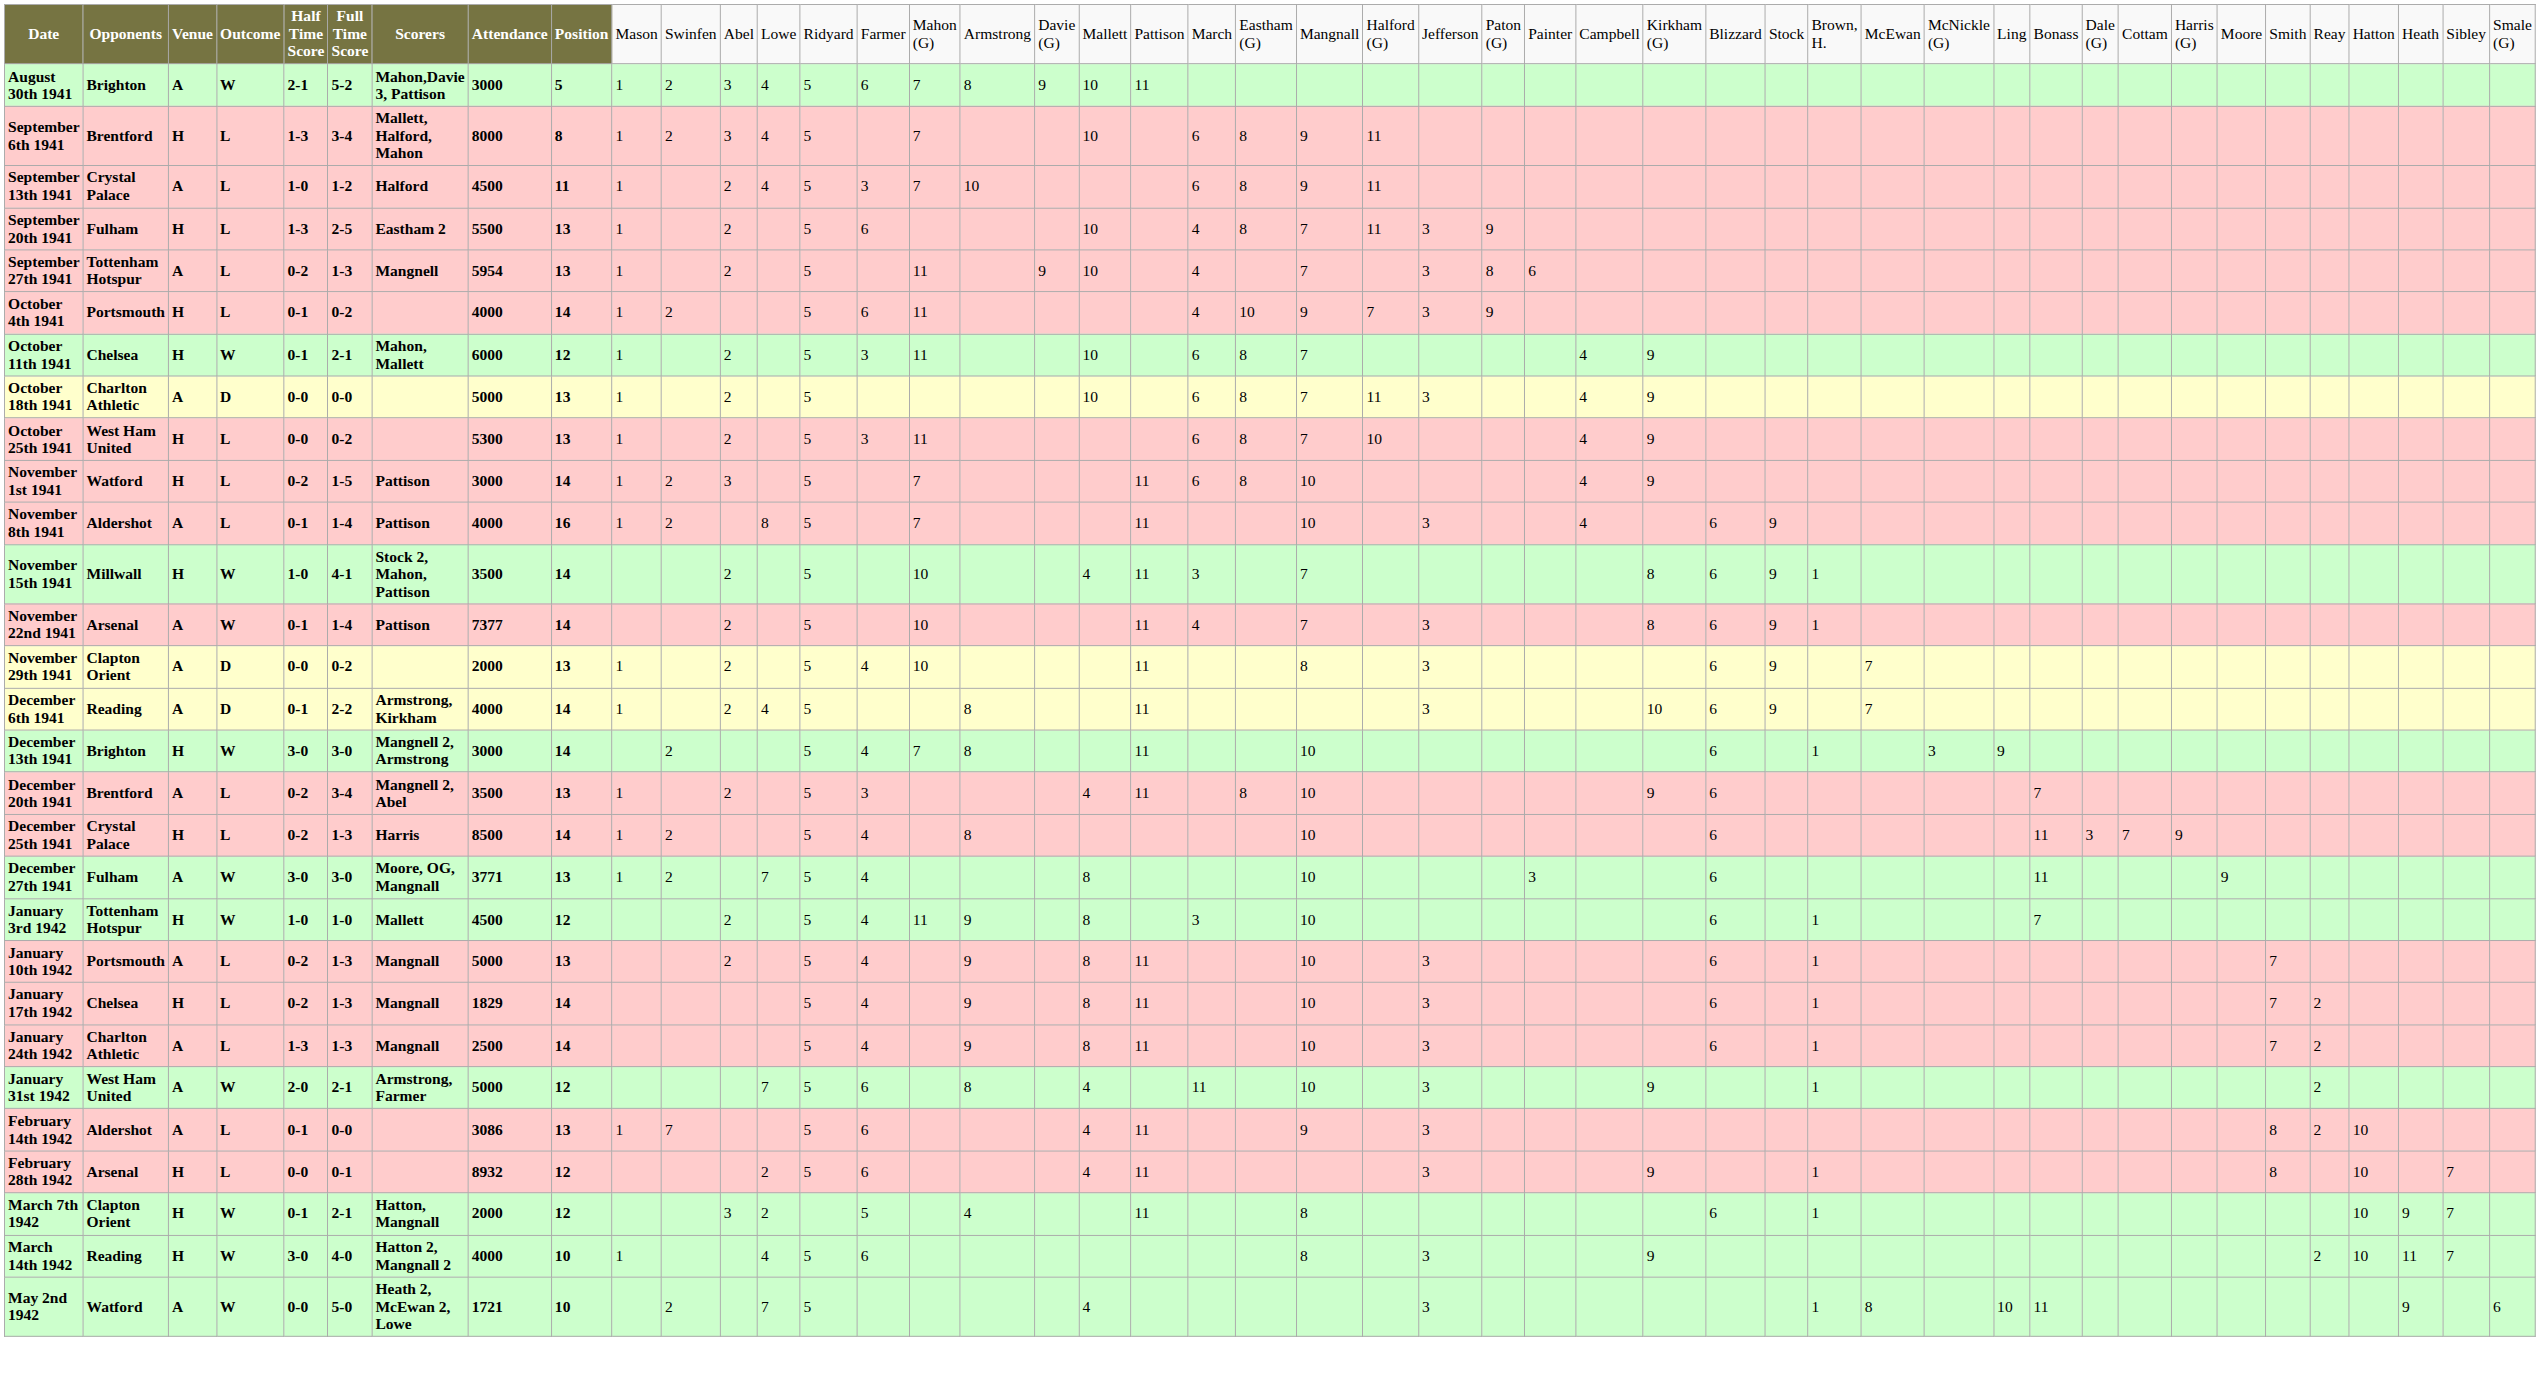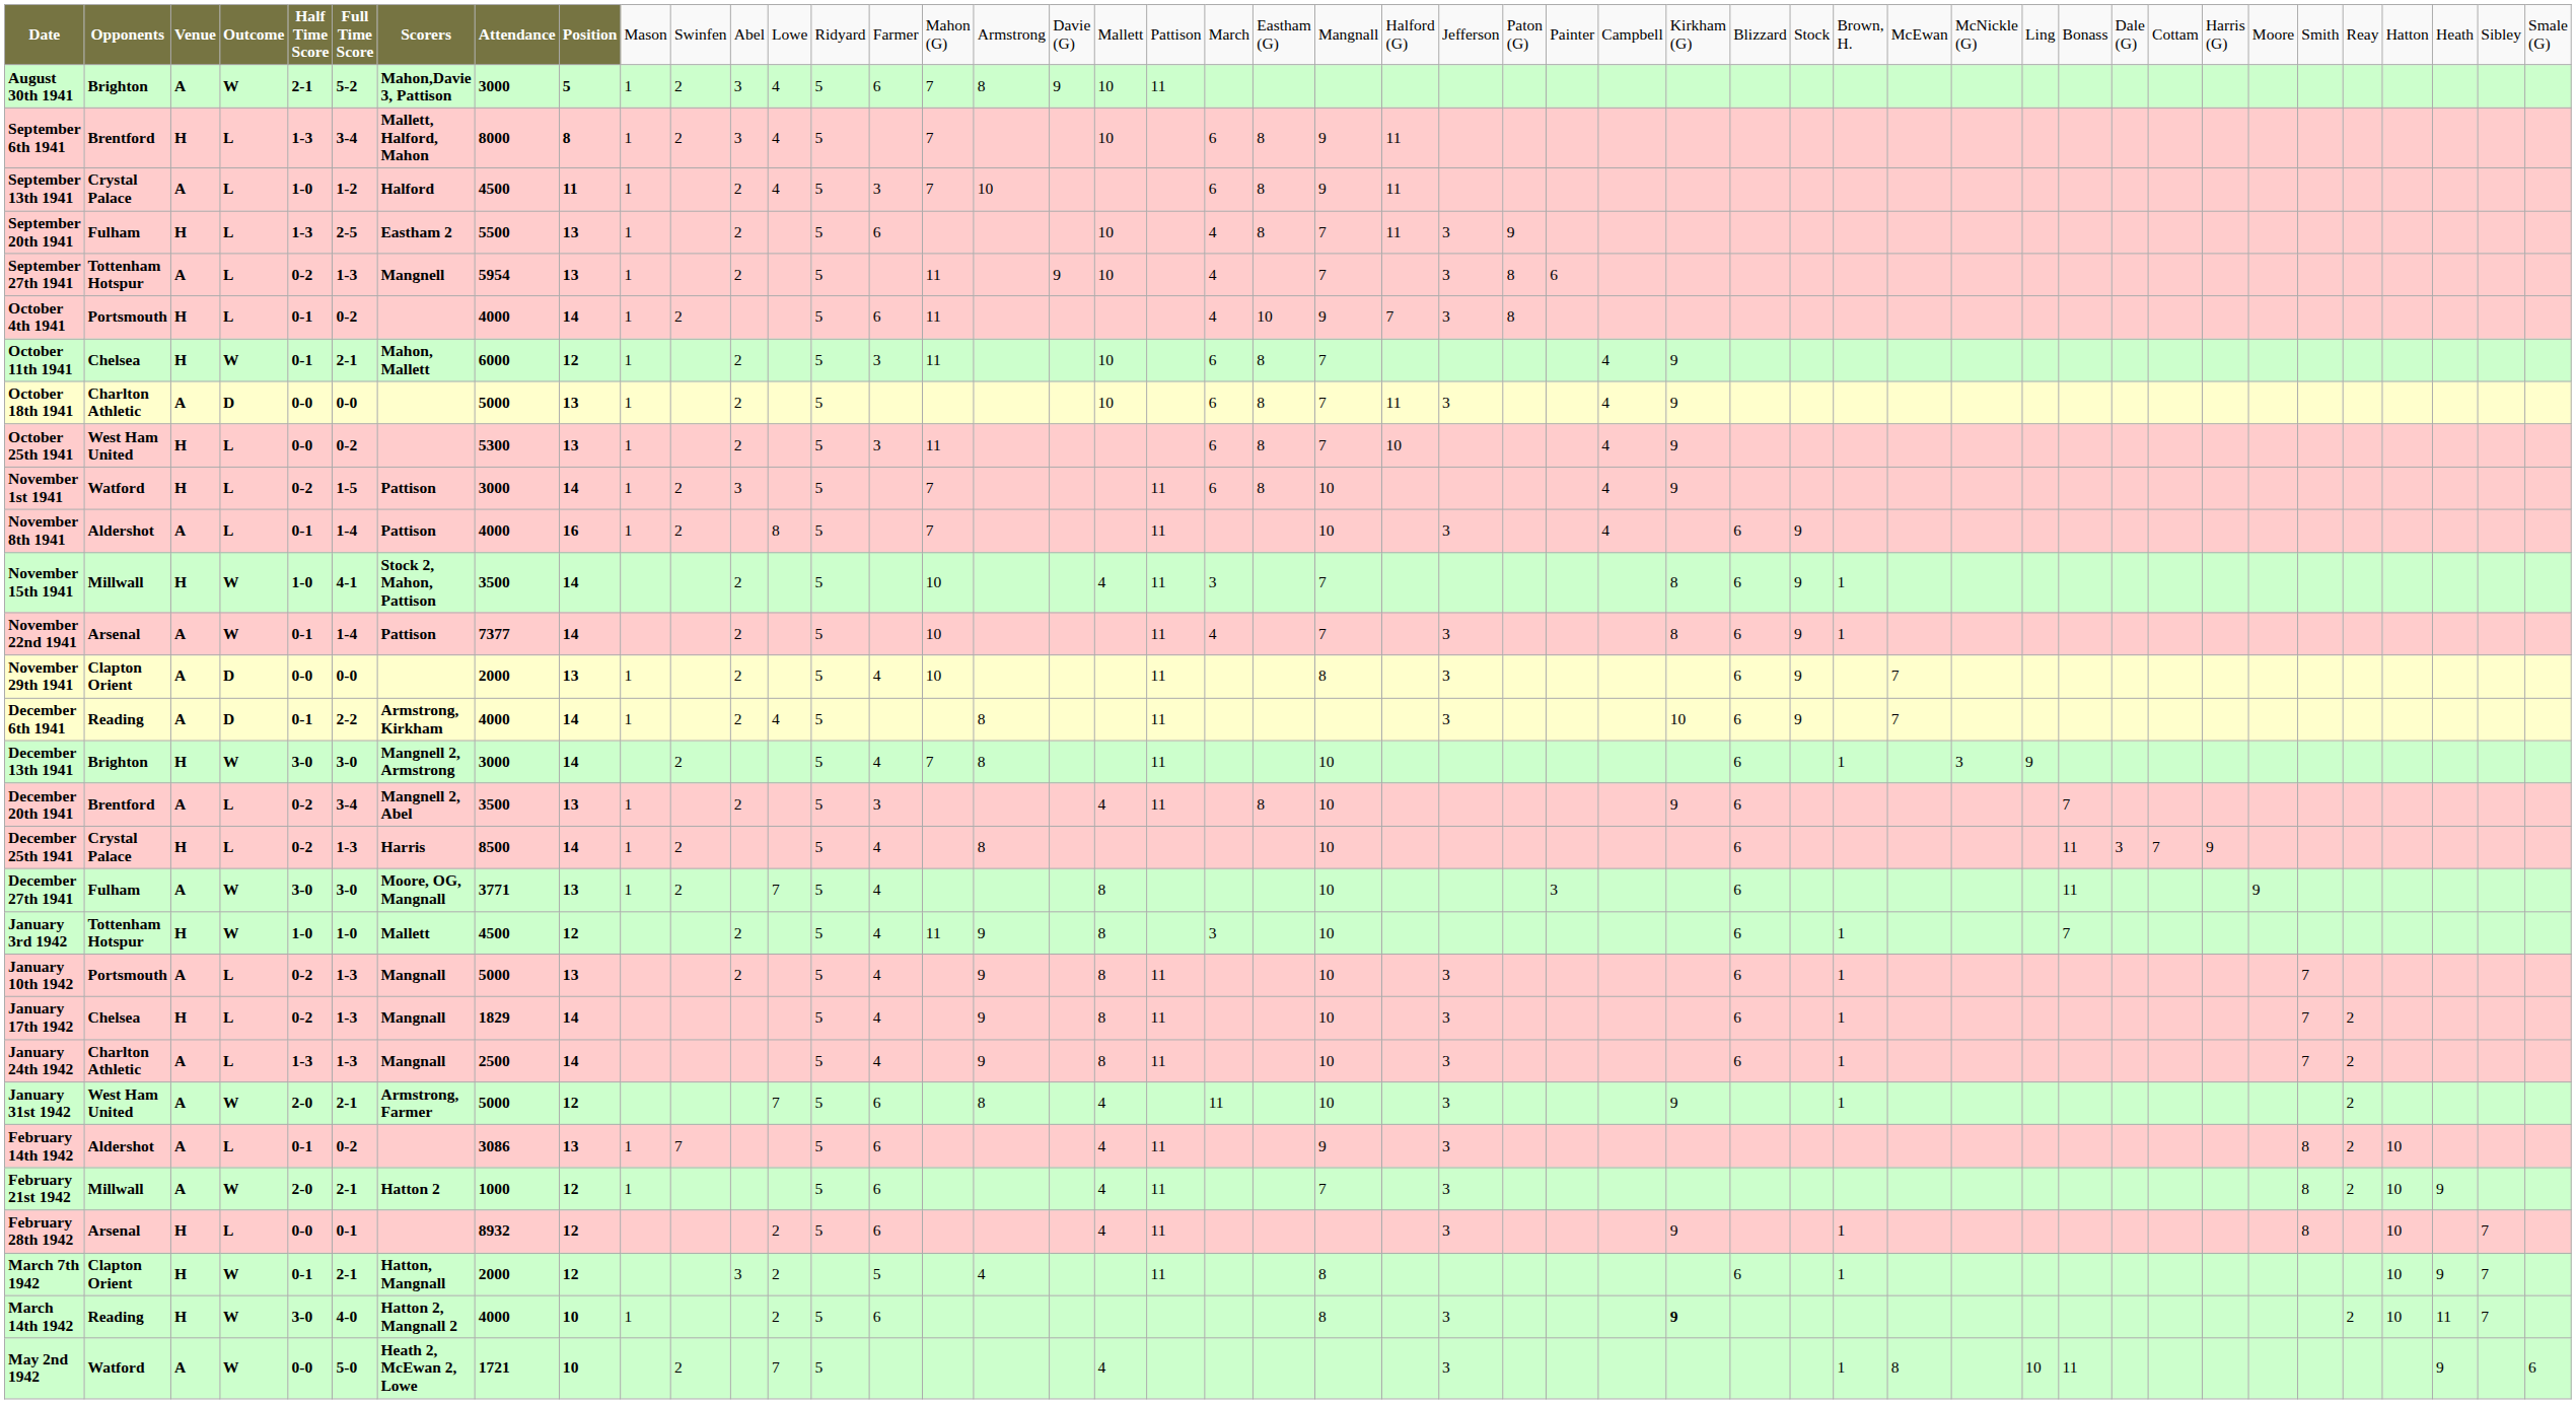October 4th 1941 | column 26: 9 -> 8
November 29th 1941 | column 6: 0-2 -> 0-0
February 14th 1942 | column 6: 0-0 -> 0-2
+ row: February 21st 1942 | Millwall | A | W | 2-0 | 2-1 | Hatton 2 | 1000 | 12 | 1 | 5 | 6 | 4 | 11 | 7 | 3 | 8 | 2 | 10 | 9
March 14th 1942 | column 13: 4 -> 2
March 14th 1942 | column 29: normal -> bold
